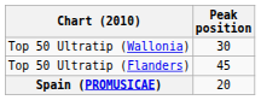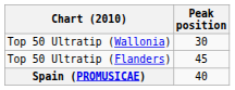Spain (PROMUSICAE) | Peak position: 20 -> 40
